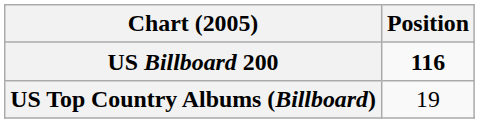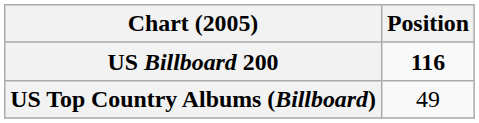US Top Country Albums (Billboard) | Position: 19 -> 49
